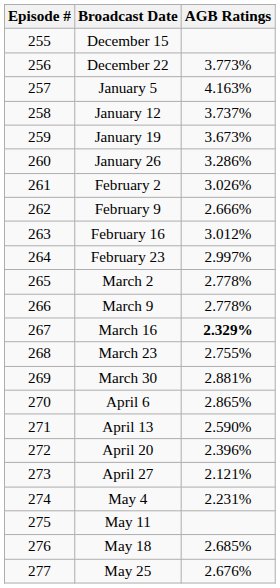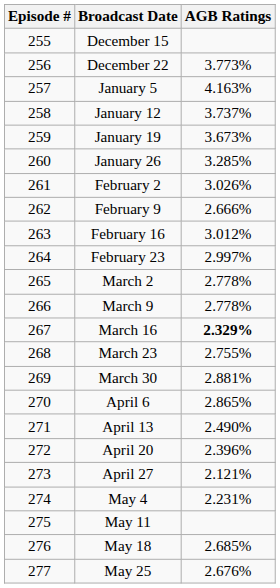January 26 | AGB Ratings: 3.286% -> 3.285%
April 13 | AGB Ratings: 2.590% -> 2.490%
